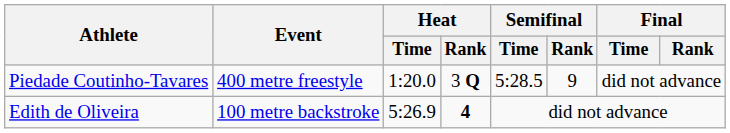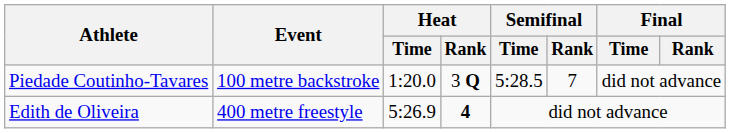Piedade Coutinho-Tavares | Event: 400 metre freestyle -> 100 metre backstroke
Piedade Coutinho-Tavares | Semifinal / Rank: 9 -> 7
Edith de Oliveira | Event: 100 metre backstroke -> 400 metre freestyle
